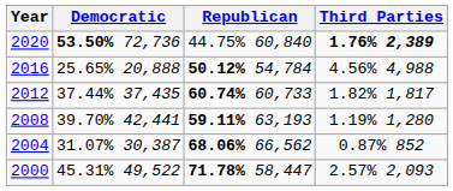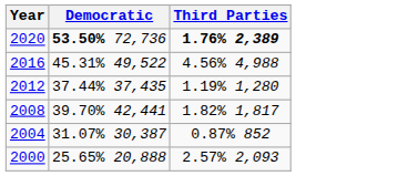- column: Republican | 44.75% 60,840 | 50.12% 54,784 | 60.74% 60,733 | 59.11% 63,193 | 68.06% 66,562 | 71.78% 58,447
2016 | Democratic: 25.65% 20,888 -> 45.31% 49,522
2012 | Third Parties: 1.82% 1,817 -> 1.19% 1,280
2008 | Third Parties: 1.19% 1,280 -> 1.82% 1,817
2000 | Democratic: 45.31% 49,522 -> 25.65% 20,888
